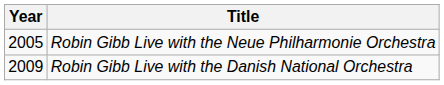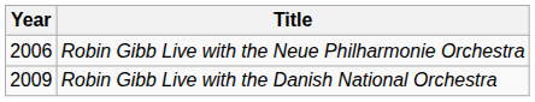Robin Gibb Live with the Neue Philharmonie Orchestra | Year: 2005 -> 2006
